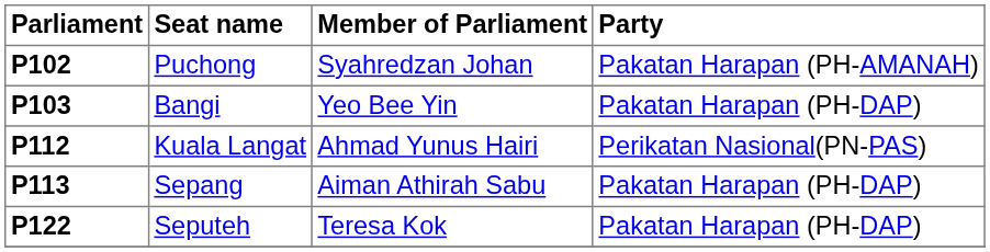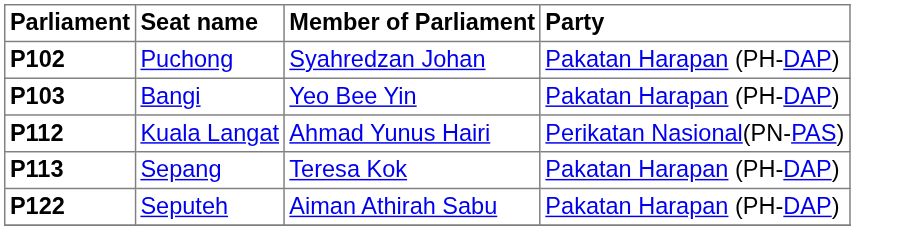P102 | Party: Pakatan Harapan (PH-AMANAH) -> Pakatan Harapan (PH-DAP)
P113 | Member of Parliament: Aiman Athirah Sabu -> Teresa Kok
P122 | Member of Parliament: Teresa Kok -> Aiman Athirah Sabu
